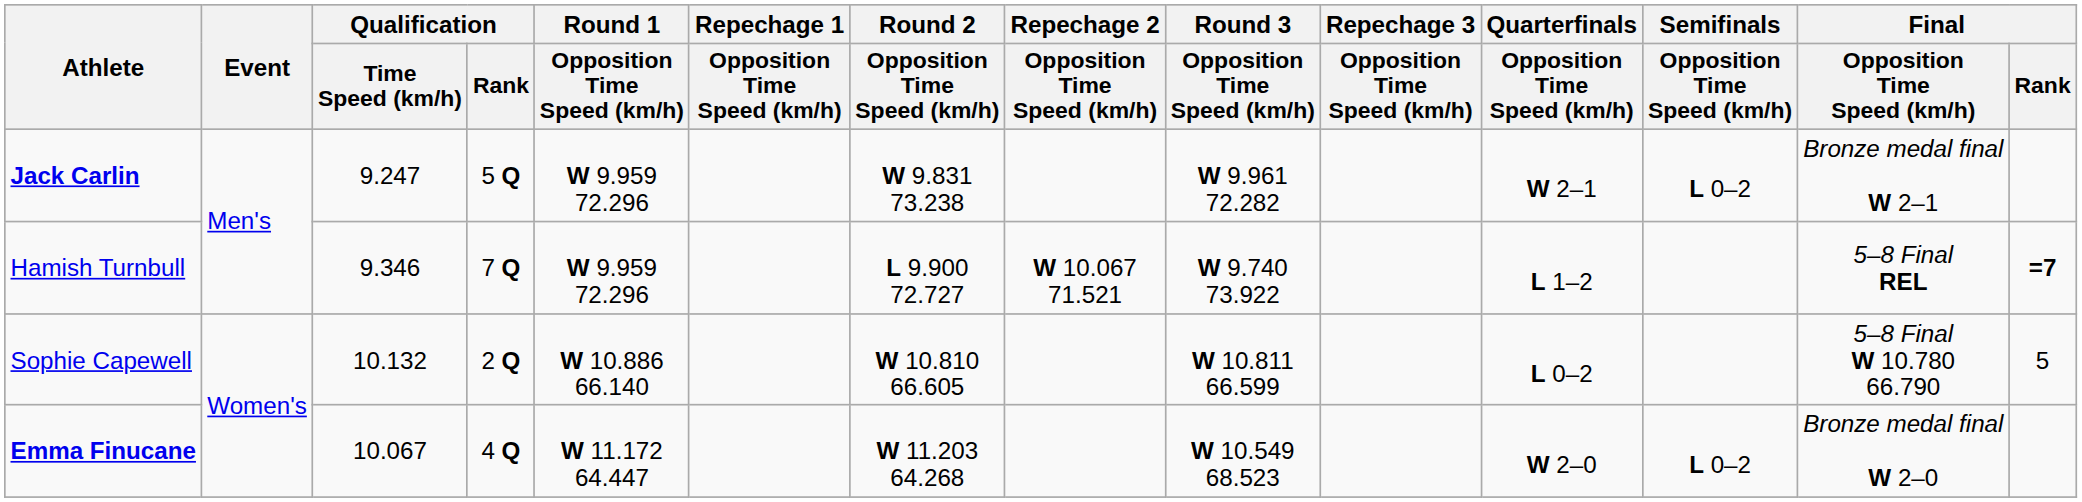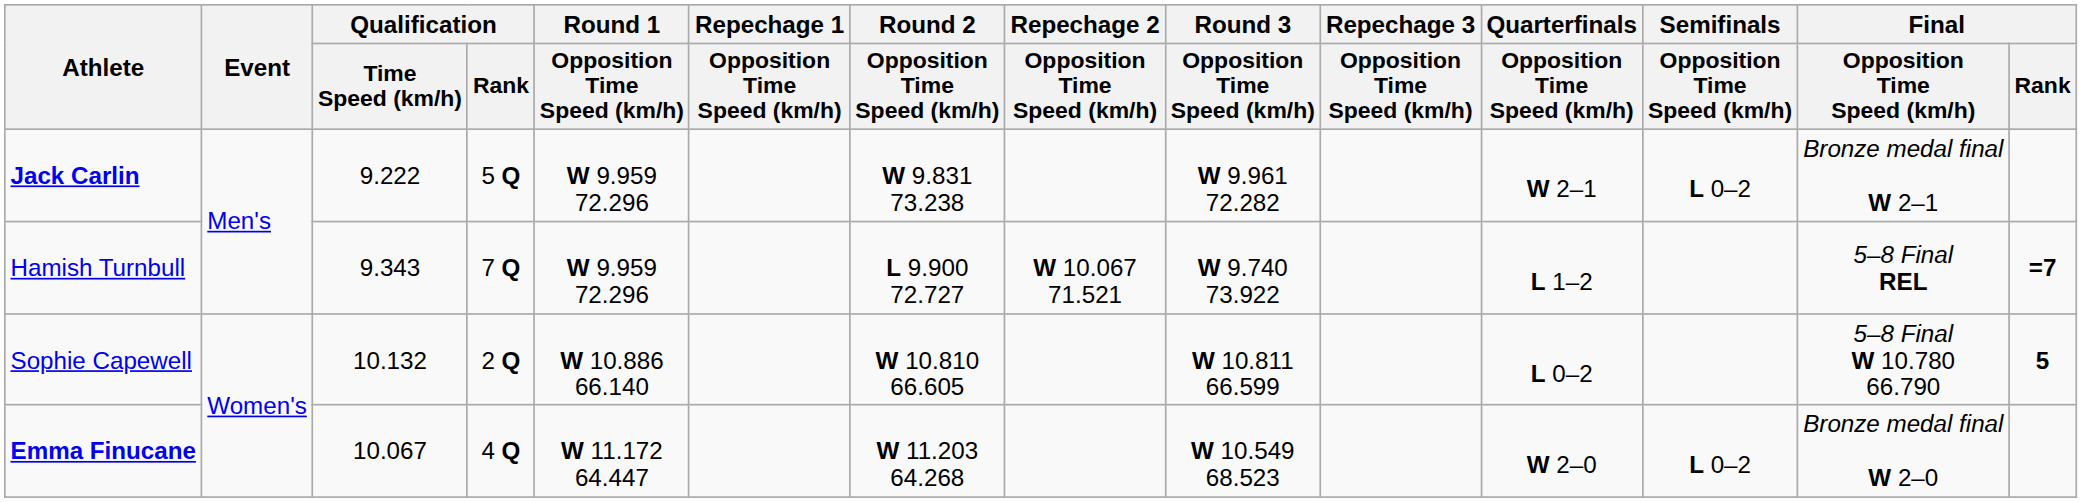Jack Carlin | Qualification / Time Speed (km/h): 9.247 -> 9.222
Hamish Turnbull | Qualification / Time Speed (km/h): 9.346 -> 9.343
Sophie Capewell | Final / Rank: normal -> bold
